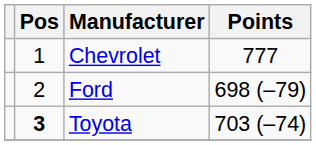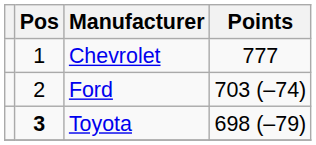Ford | Points: 698 (–79) -> 703 (–74)
Toyota | Points: 703 (–74) -> 698 (–79)
